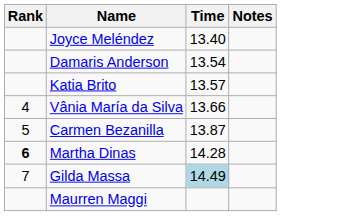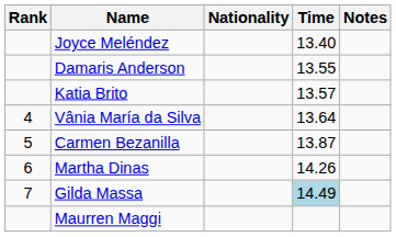+ column: Nationality
Damaris Anderson | Time: 13.54 -> 13.55
Vânia María da Silva | Time: 13.66 -> 13.64
Martha Dinas | Rank: bold -> normal
Martha Dinas | Time: 14.28 -> 14.26
